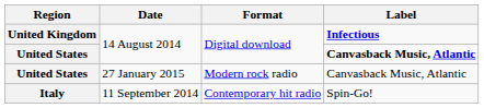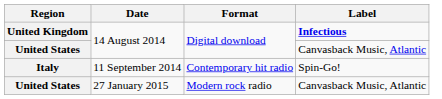United States / 14 August 2014 | Label: bold -> normal
rows swapped: Italy <-> United States / 27 January 2015
